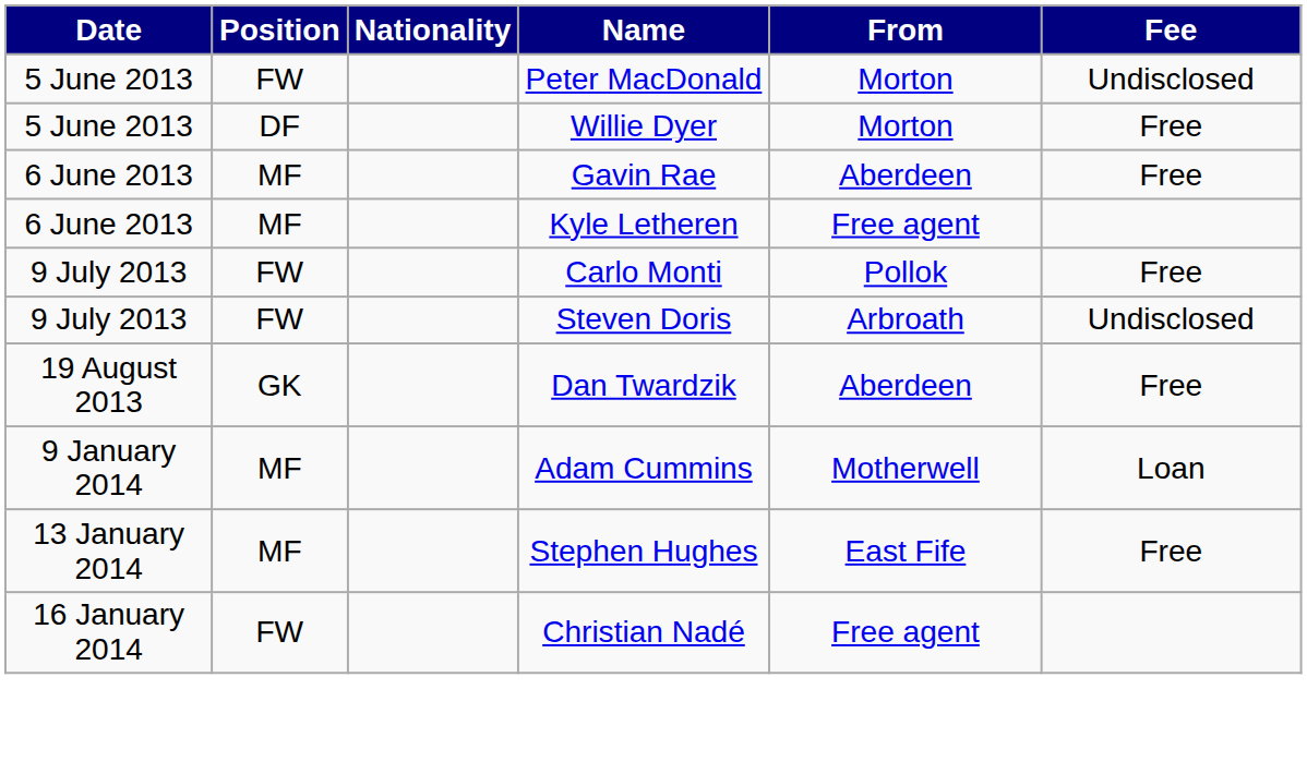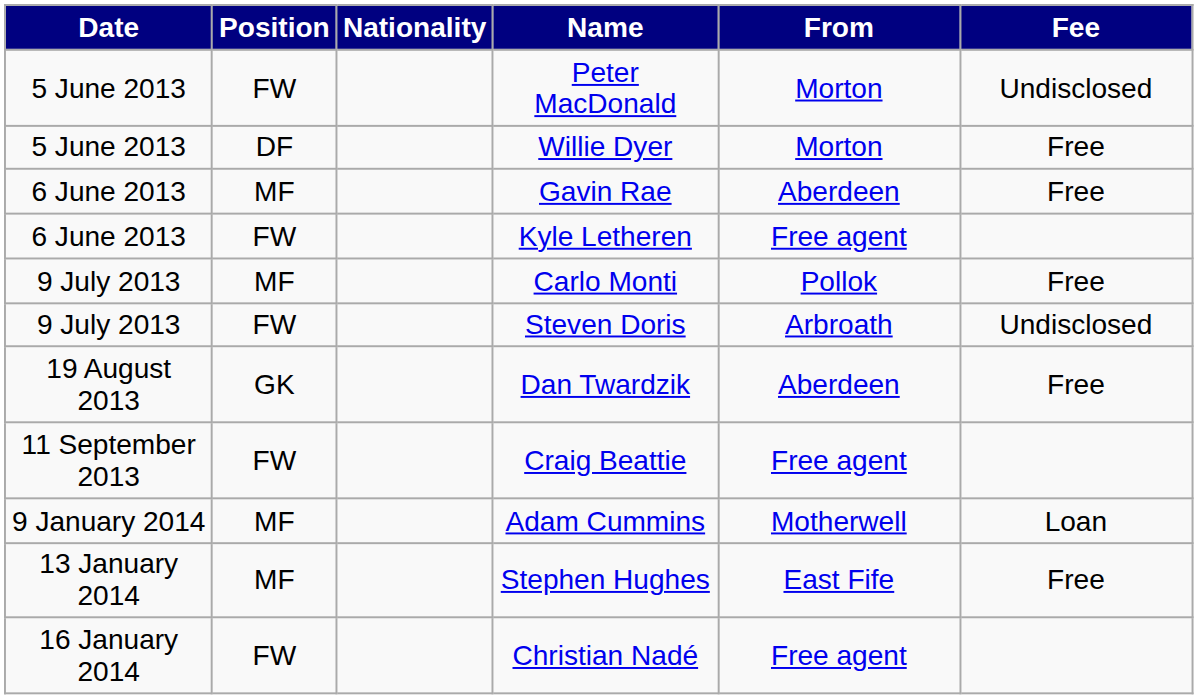Kyle Letheren | Position: MF -> FW
Carlo Monti | Position: FW -> MF
+ row: 11 September 2013 | FW | Craig Beattie | Free agent
